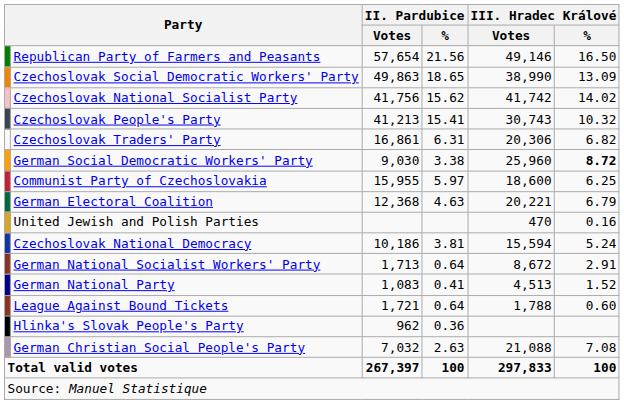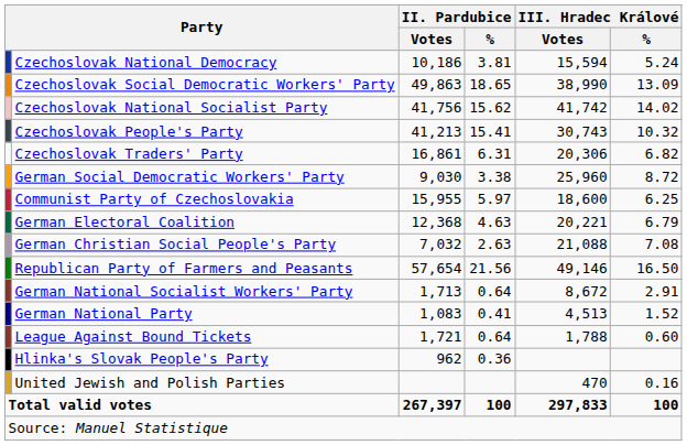rows swapped: Republican Party of Farmers and Peasants <-> Czechoslovak National Democracy
German Social Democratic Workers' Party | III. Hradec Králové / %: bold -> normal
rows swapped: German Christian Social People's Party <-> United Jewish and Polish Parties
